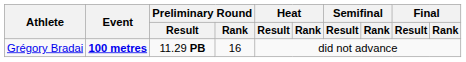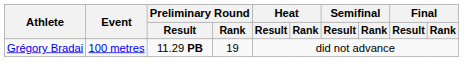Grégory Bradai | Event: bold -> normal
Grégory Bradai | Preliminary Round / Rank: 16 -> 19
